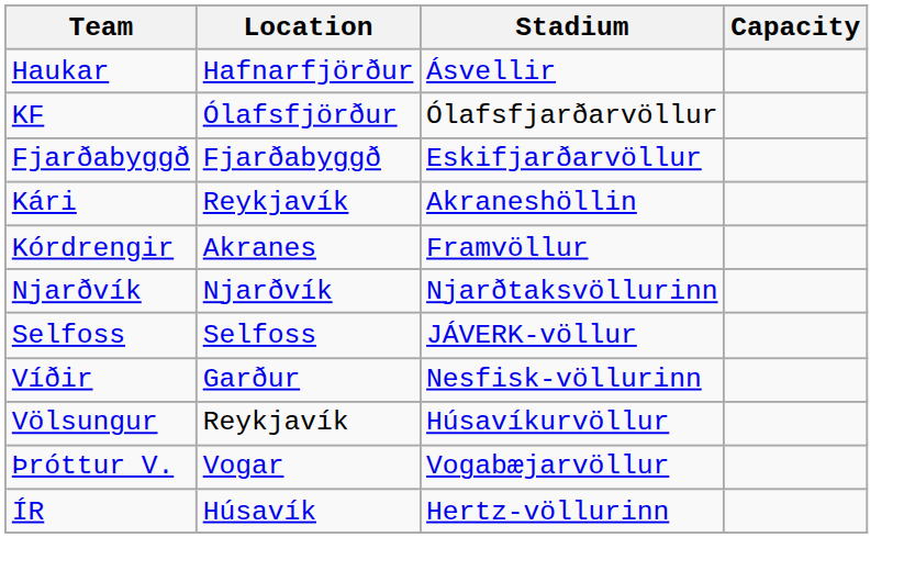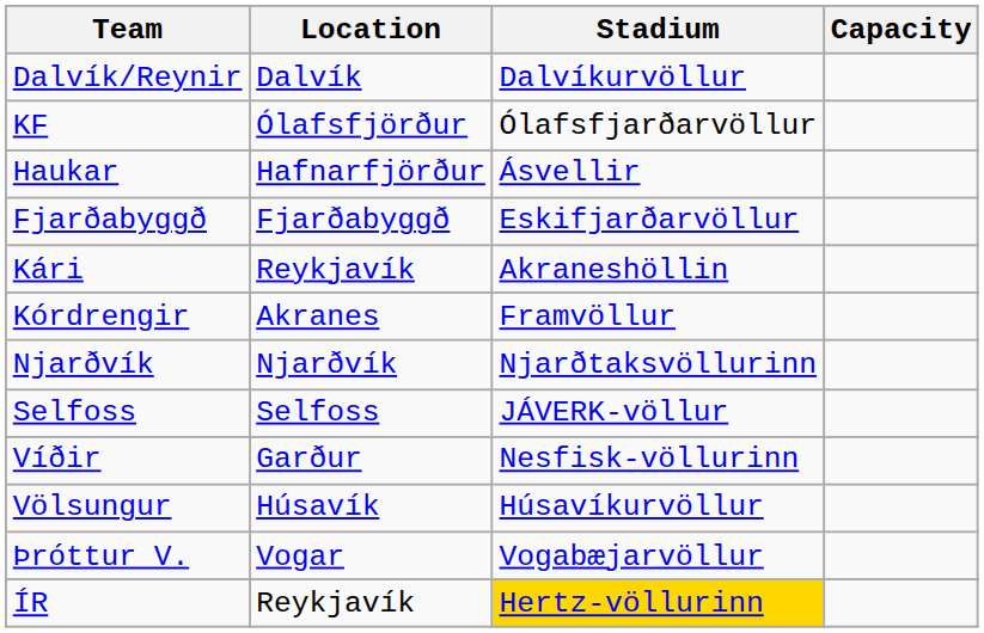+ row: Dalvík/Reynir | Dalvík | Dalvíkurvöllur
rows swapped: KF <-> Haukar
Völsungur | Location: Reykjavík -> Húsavík
ÍR | Location: Húsavík -> Reykjavík
ÍR | Stadium: no background -> gold background
